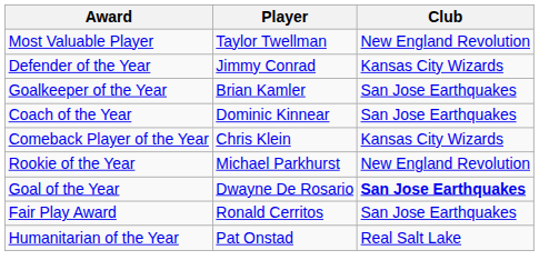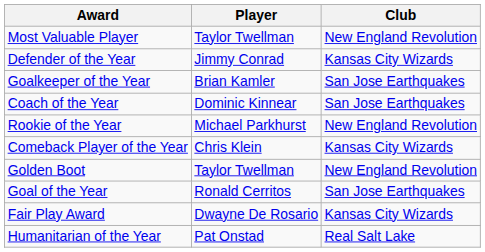rows swapped: Rookie of the Year <-> Comeback Player of the Year
+ row: Golden Boot | Taylor Twellman | New England Revolution
Goal of the Year | Player: Dwayne De Rosario -> Ronald Cerritos
Goal of the Year | Club: bold -> normal
Fair Play Award | Player: Ronald Cerritos -> Dwayne De Rosario
Fair Play Award | Club: San Jose Earthquakes -> Kansas City Wizards
